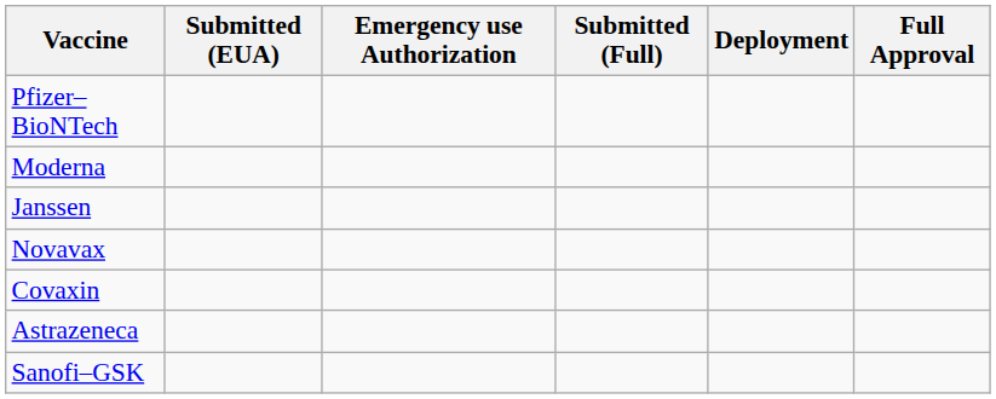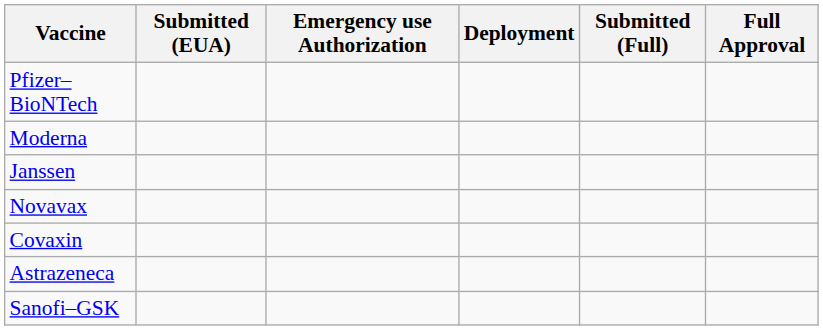columns swapped: Deployment <-> Submitted (Full)
